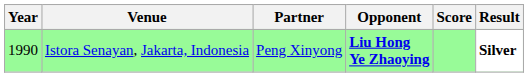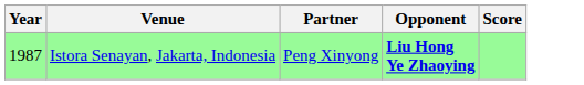- column: Result | Silver
Istora Senayan, Jakarta, Indonesia | Year: 1990 -> 1987
